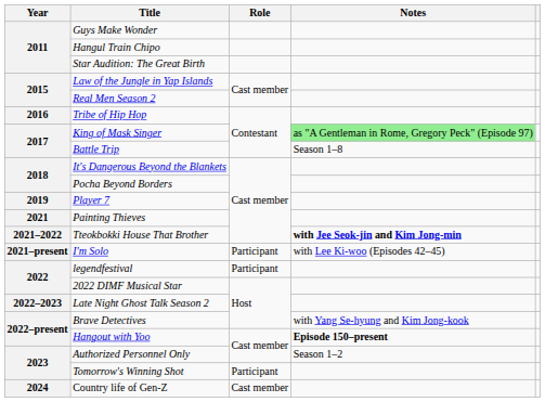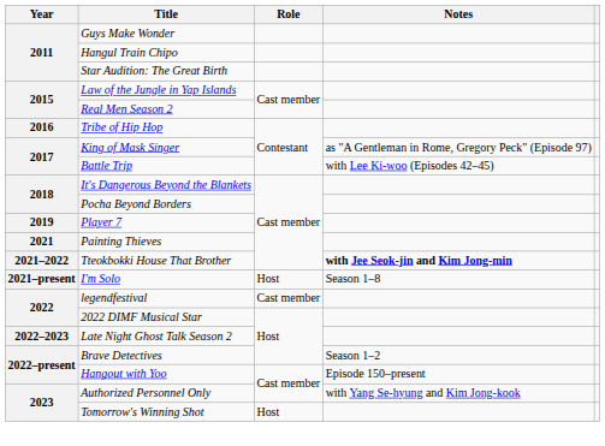King of Mask Singer | Notes: lightgreen background -> no background
Battle Trip | Notes: Season 1–8 -> with Lee Ki-woo (Episodes 42–45)
I'm Solo | Role: Participant -> Host
I'm Solo | Notes: with Lee Ki-woo (Episodes 42–45) -> Season 1–8
legendfestival | Role: Participant -> Cast member
Brave Detectives | Notes: with Yang Se-hyung and Kim Jong-kook -> Season 1–2
Hangout with Yoo | Notes: bold -> normal
Authorized Personnel Only | Notes: Season 1–2 -> with Yang Se-hyung and Kim Jong-kook
Tomorrow's Winning Shot | Role: Participant -> Host
- row: 2024 | Country life of Gen-Z | Cast member
